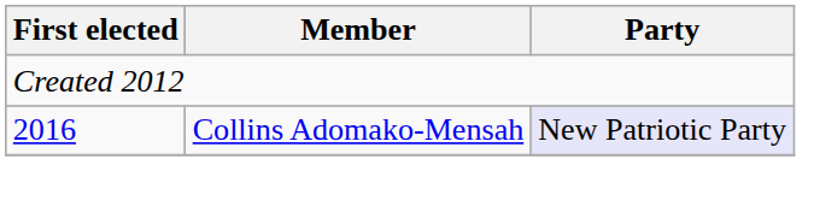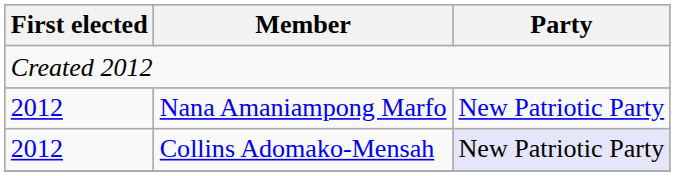+ row: 2012 | Nana Amaniampong Marfo | New Patriotic Party
Collins Adomako-Mensah | First elected: 2016 -> 2012
